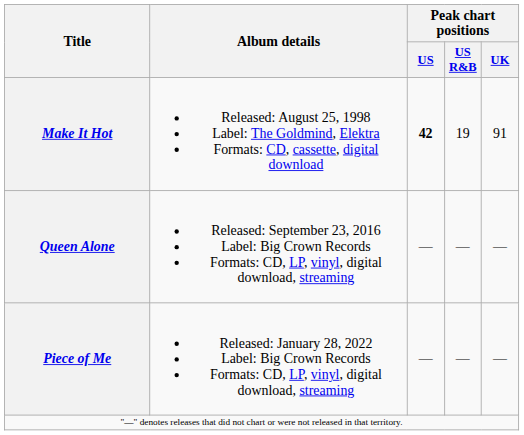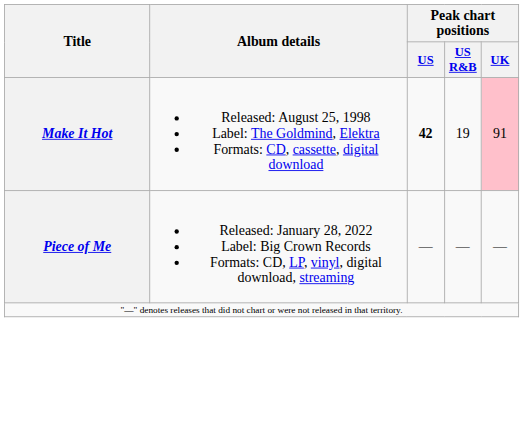Make It Hot | Peak chart positions / UK: no background -> pink background
- row: Queen Alone | Released: September 23, 2016 Label: Big Crown Records Formats: CD, LP, vinyl, digital download, streaming | — | — | —
